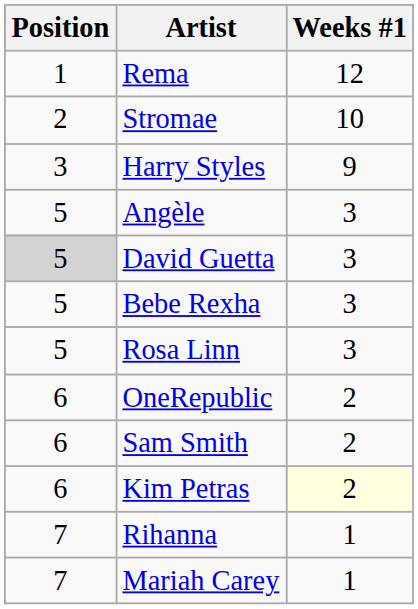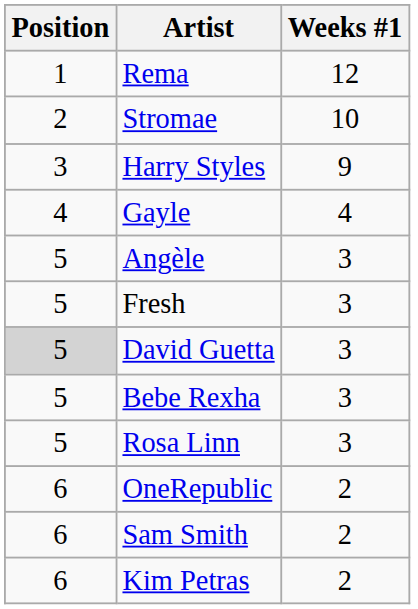+ row: 4 | Gayle | 4
+ row: 5 | Fresh | 3
Kim Petras | Weeks #1: lightyellow background -> no background
- row: 7 | Rihanna | 1
- row: 7 | Mariah Carey | 1
